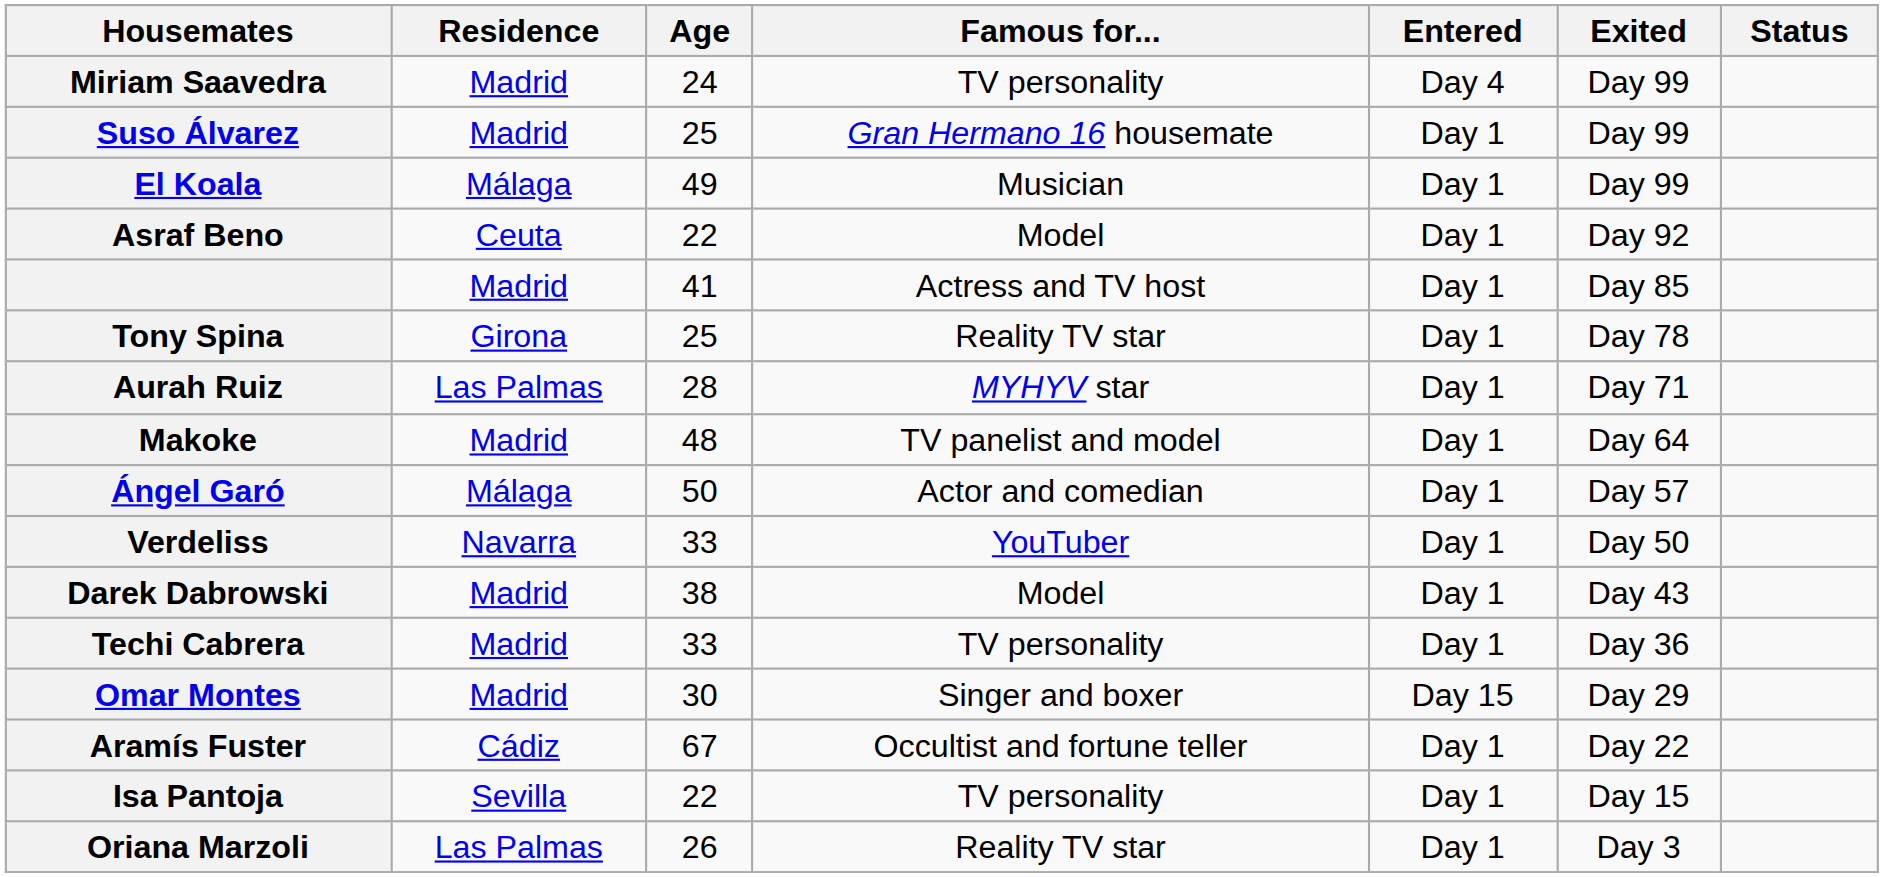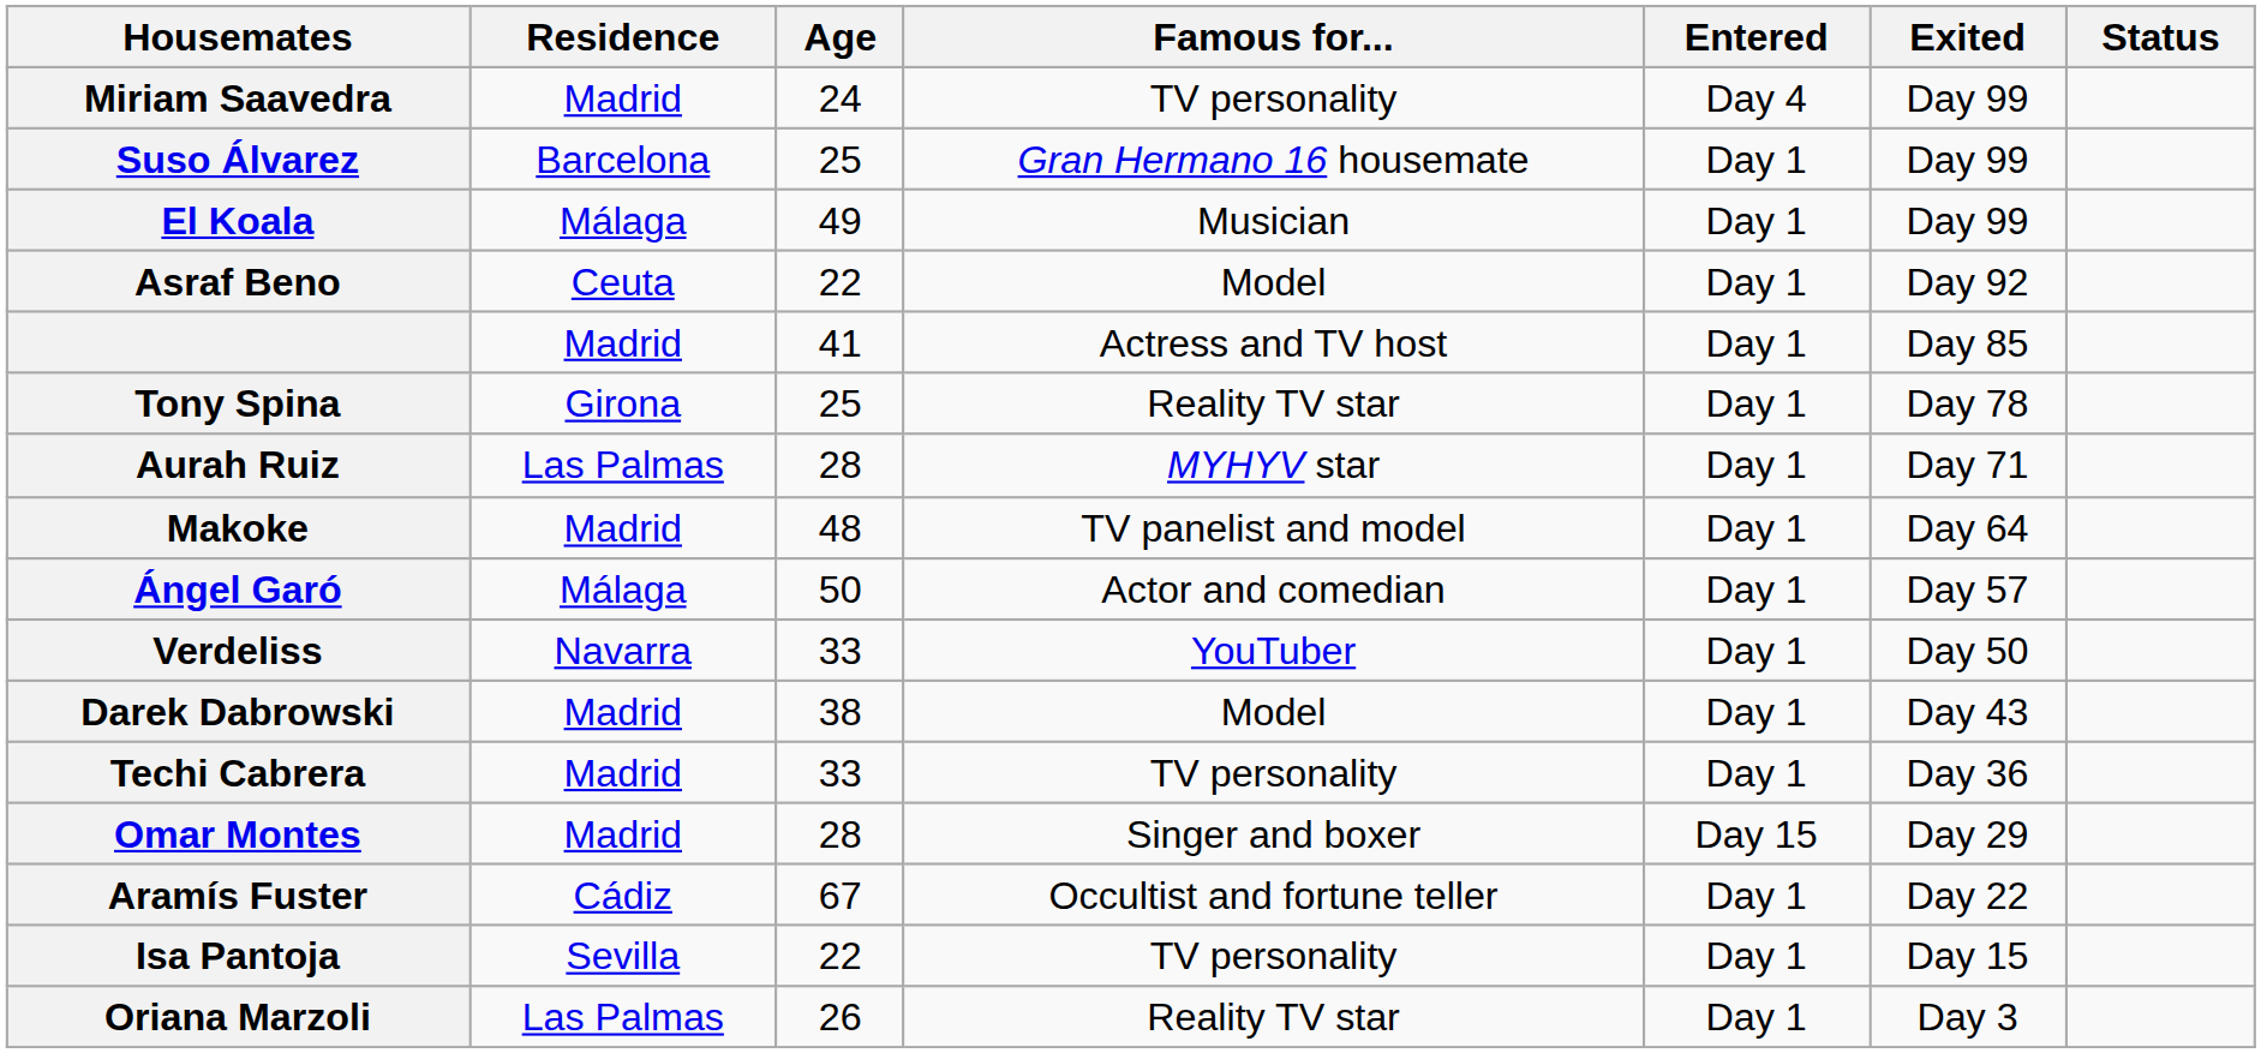Suso Álvarez | Residence: Madrid -> Barcelona
Omar Montes | Age: 30 -> 28
